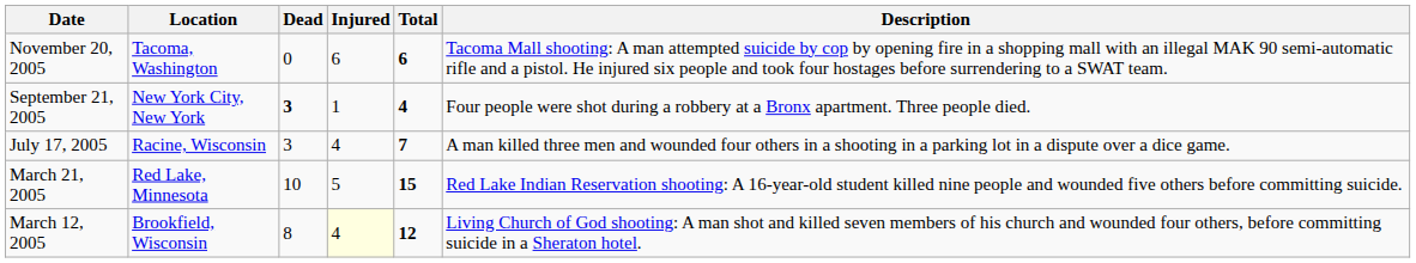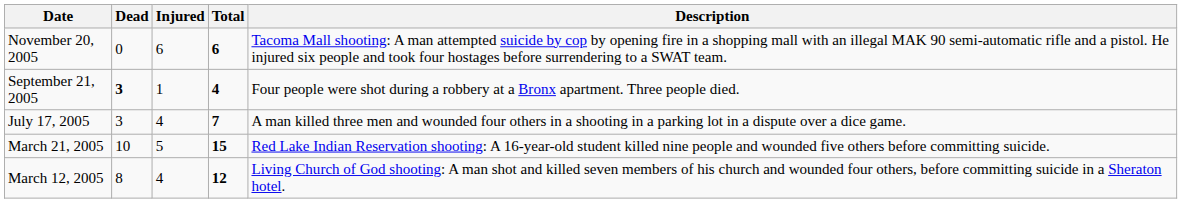- column: Location | Tacoma, Washington | New York City, New York | Racine, Wisconsin | Red Lake, Minnesota | Brookfield, Wisconsin
March 12, 2005 | Injured: lightyellow background -> no background
